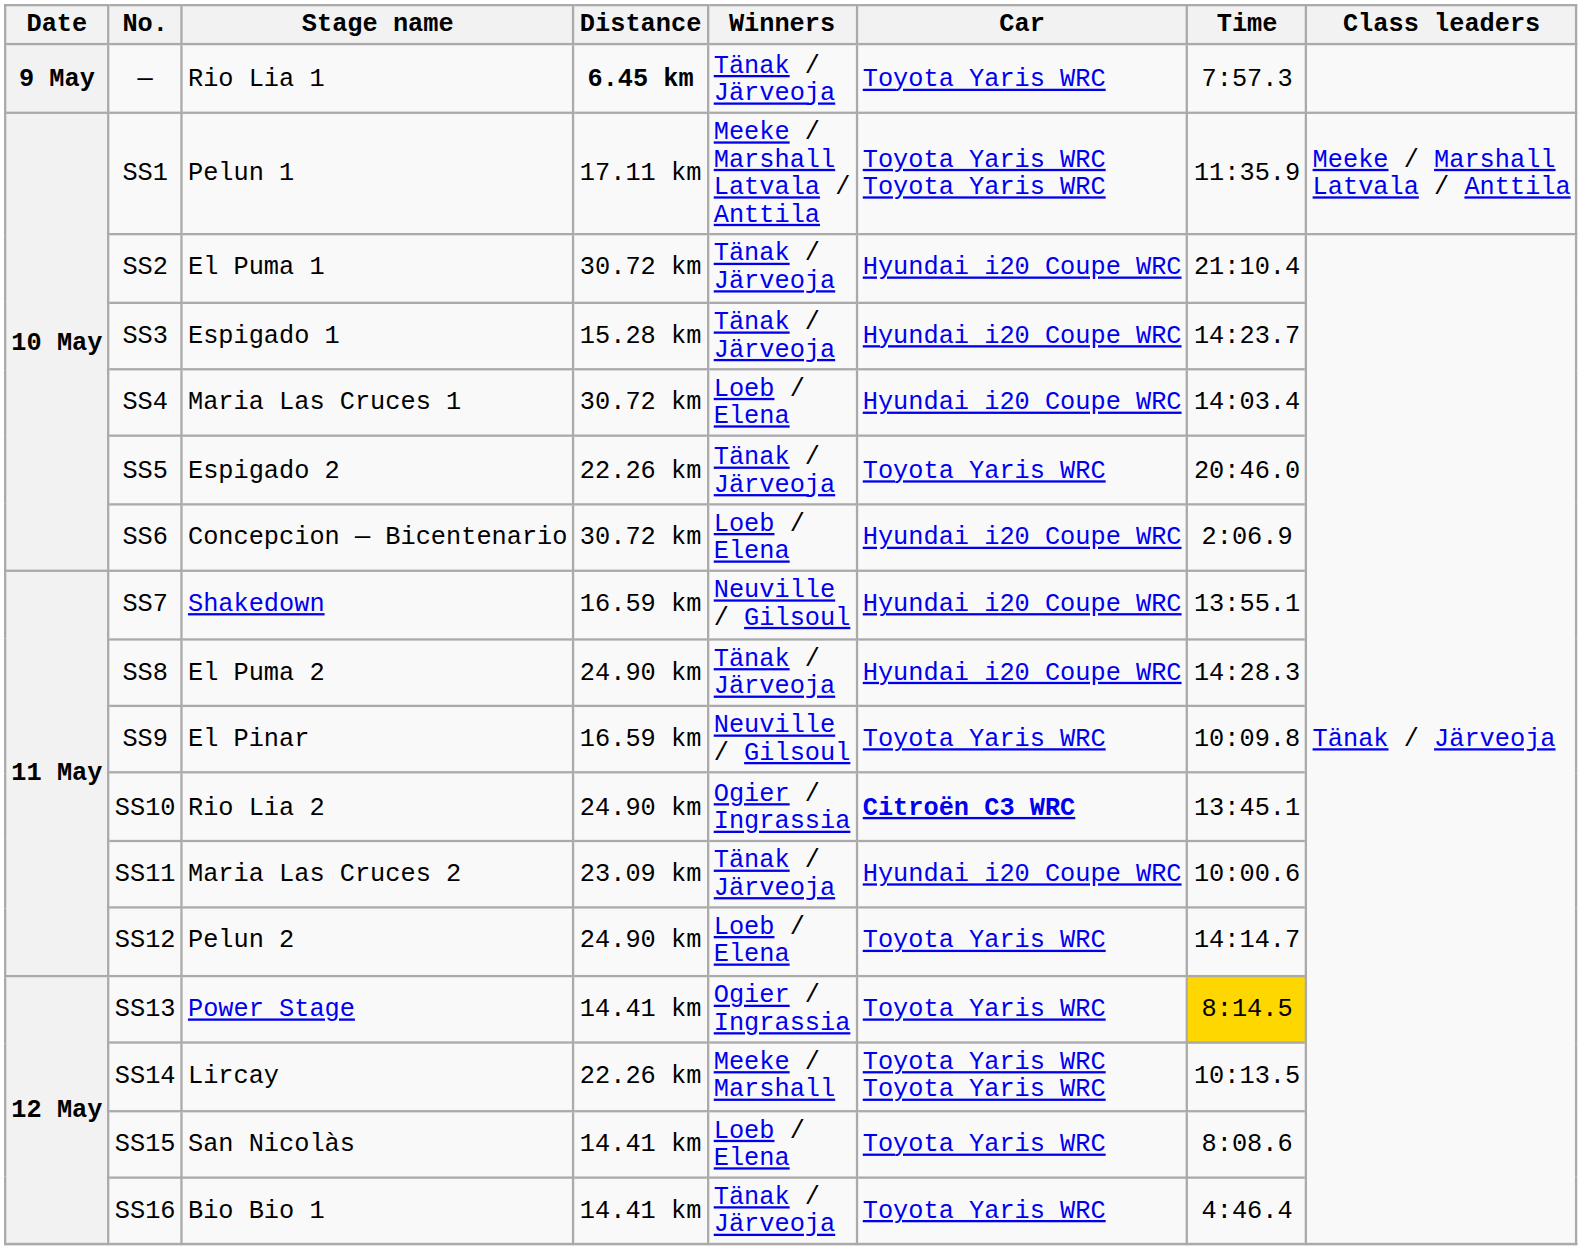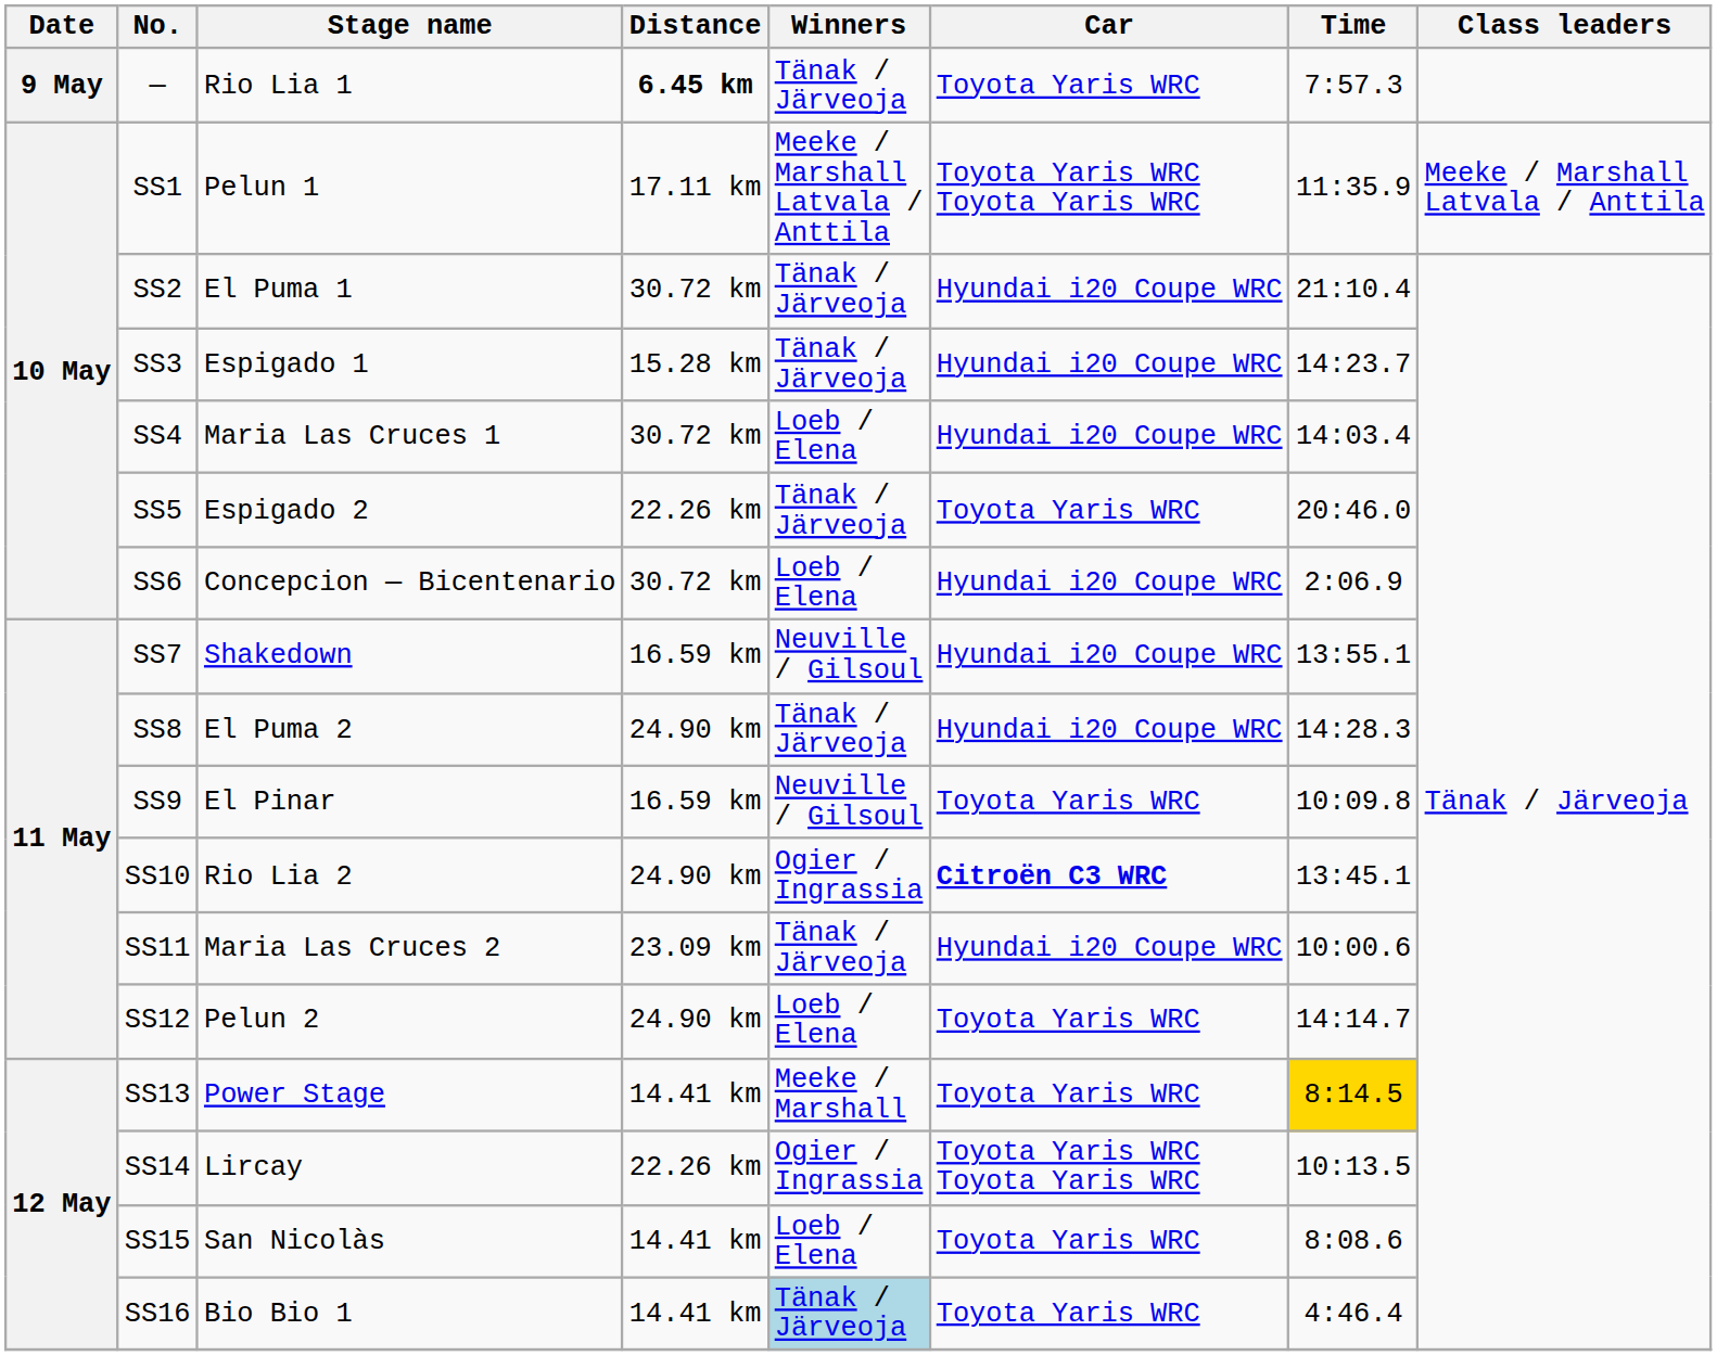SS13 | Winners: Ogier / Ingrassia -> Meeke / Marshall
SS14 | Winners: Meeke / Marshall -> Ogier / Ingrassia
SS16 | Winners: no background -> lightblue background
